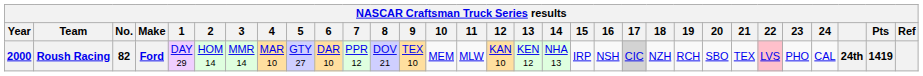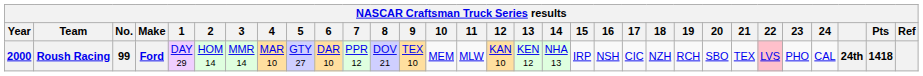Roush Racing | No.: 82 -> 99
Roush Racing | 17: lightgrey background -> no background
Roush Racing | Pts: 1419 -> 1418
